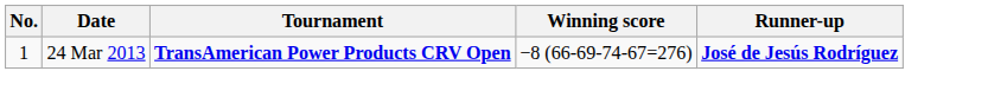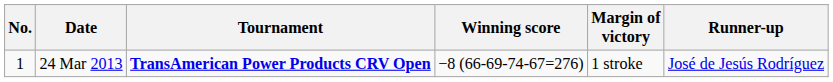+ column: Margin of victory | 1 stroke
24 Mar 2013 | Runner-up: bold -> normal
